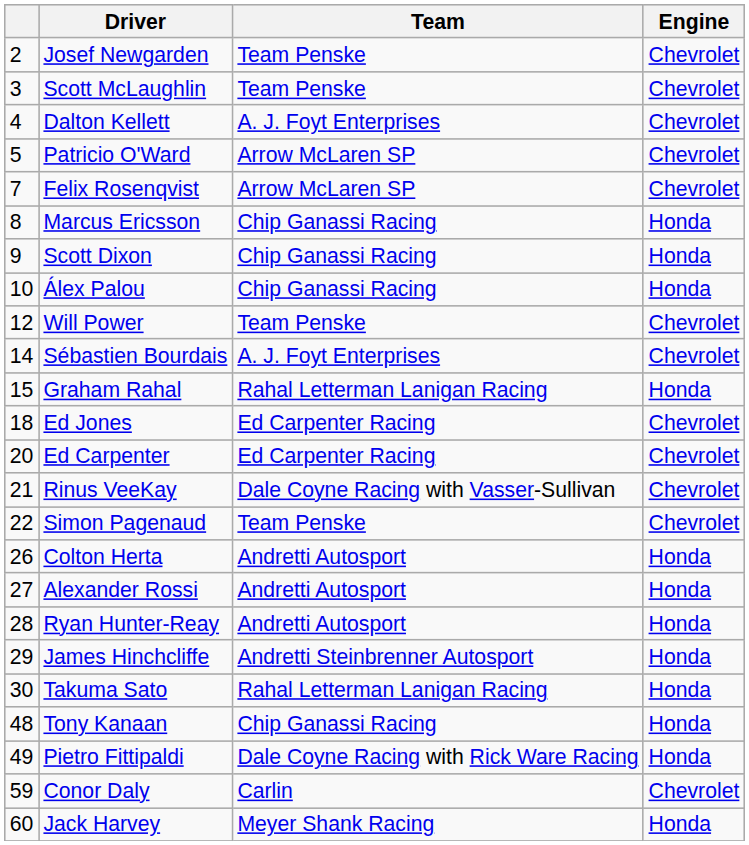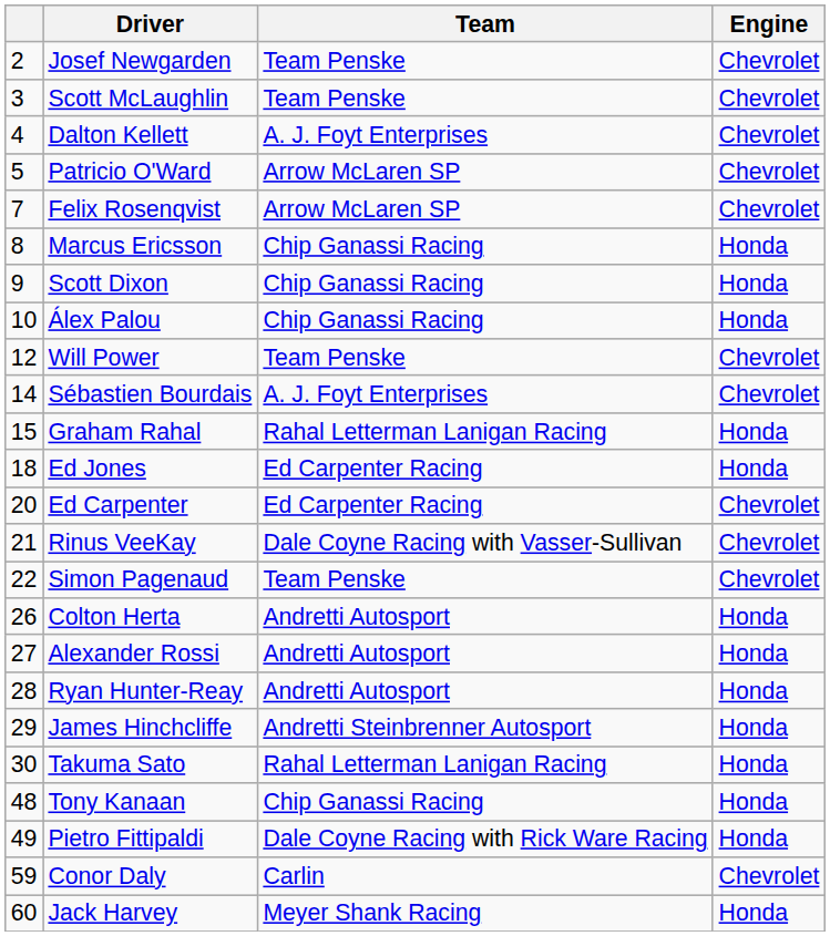Ed Jones | Engine: Chevrolet -> Honda
